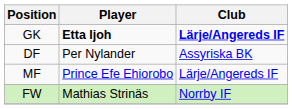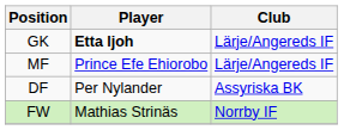GK | Club: bold -> normal
rows swapped: DF <-> MF
